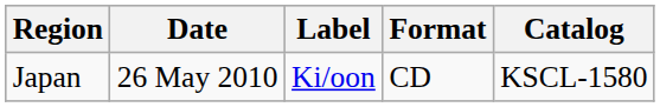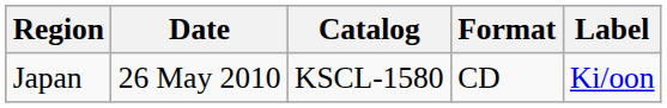columns swapped: Label <-> Catalog
